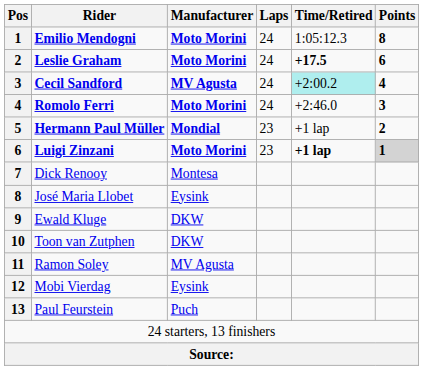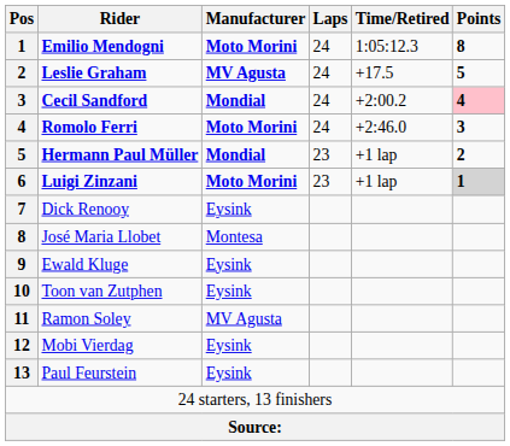Leslie Graham | Manufacturer: Moto Morini -> MV Agusta
Leslie Graham | Time/Retired: bold -> normal
Leslie Graham | Points: 6 -> 5
Cecil Sandford | Manufacturer: MV Agusta -> Mondial
Cecil Sandford | Time/Retired: paleturquoise background -> no background
Cecil Sandford | Points: no background -> pink background
Luigi Zinzani | Time/Retired: bold -> normal
Dick Renooy | Manufacturer: Montesa -> Eysink
José Maria Llobet | Manufacturer: Eysink -> Montesa
Ewald Kluge | Manufacturer: DKW -> Eysink
Toon van Zutphen | Manufacturer: DKW -> Eysink
Paul Feurstein | Manufacturer: Puch -> Eysink
